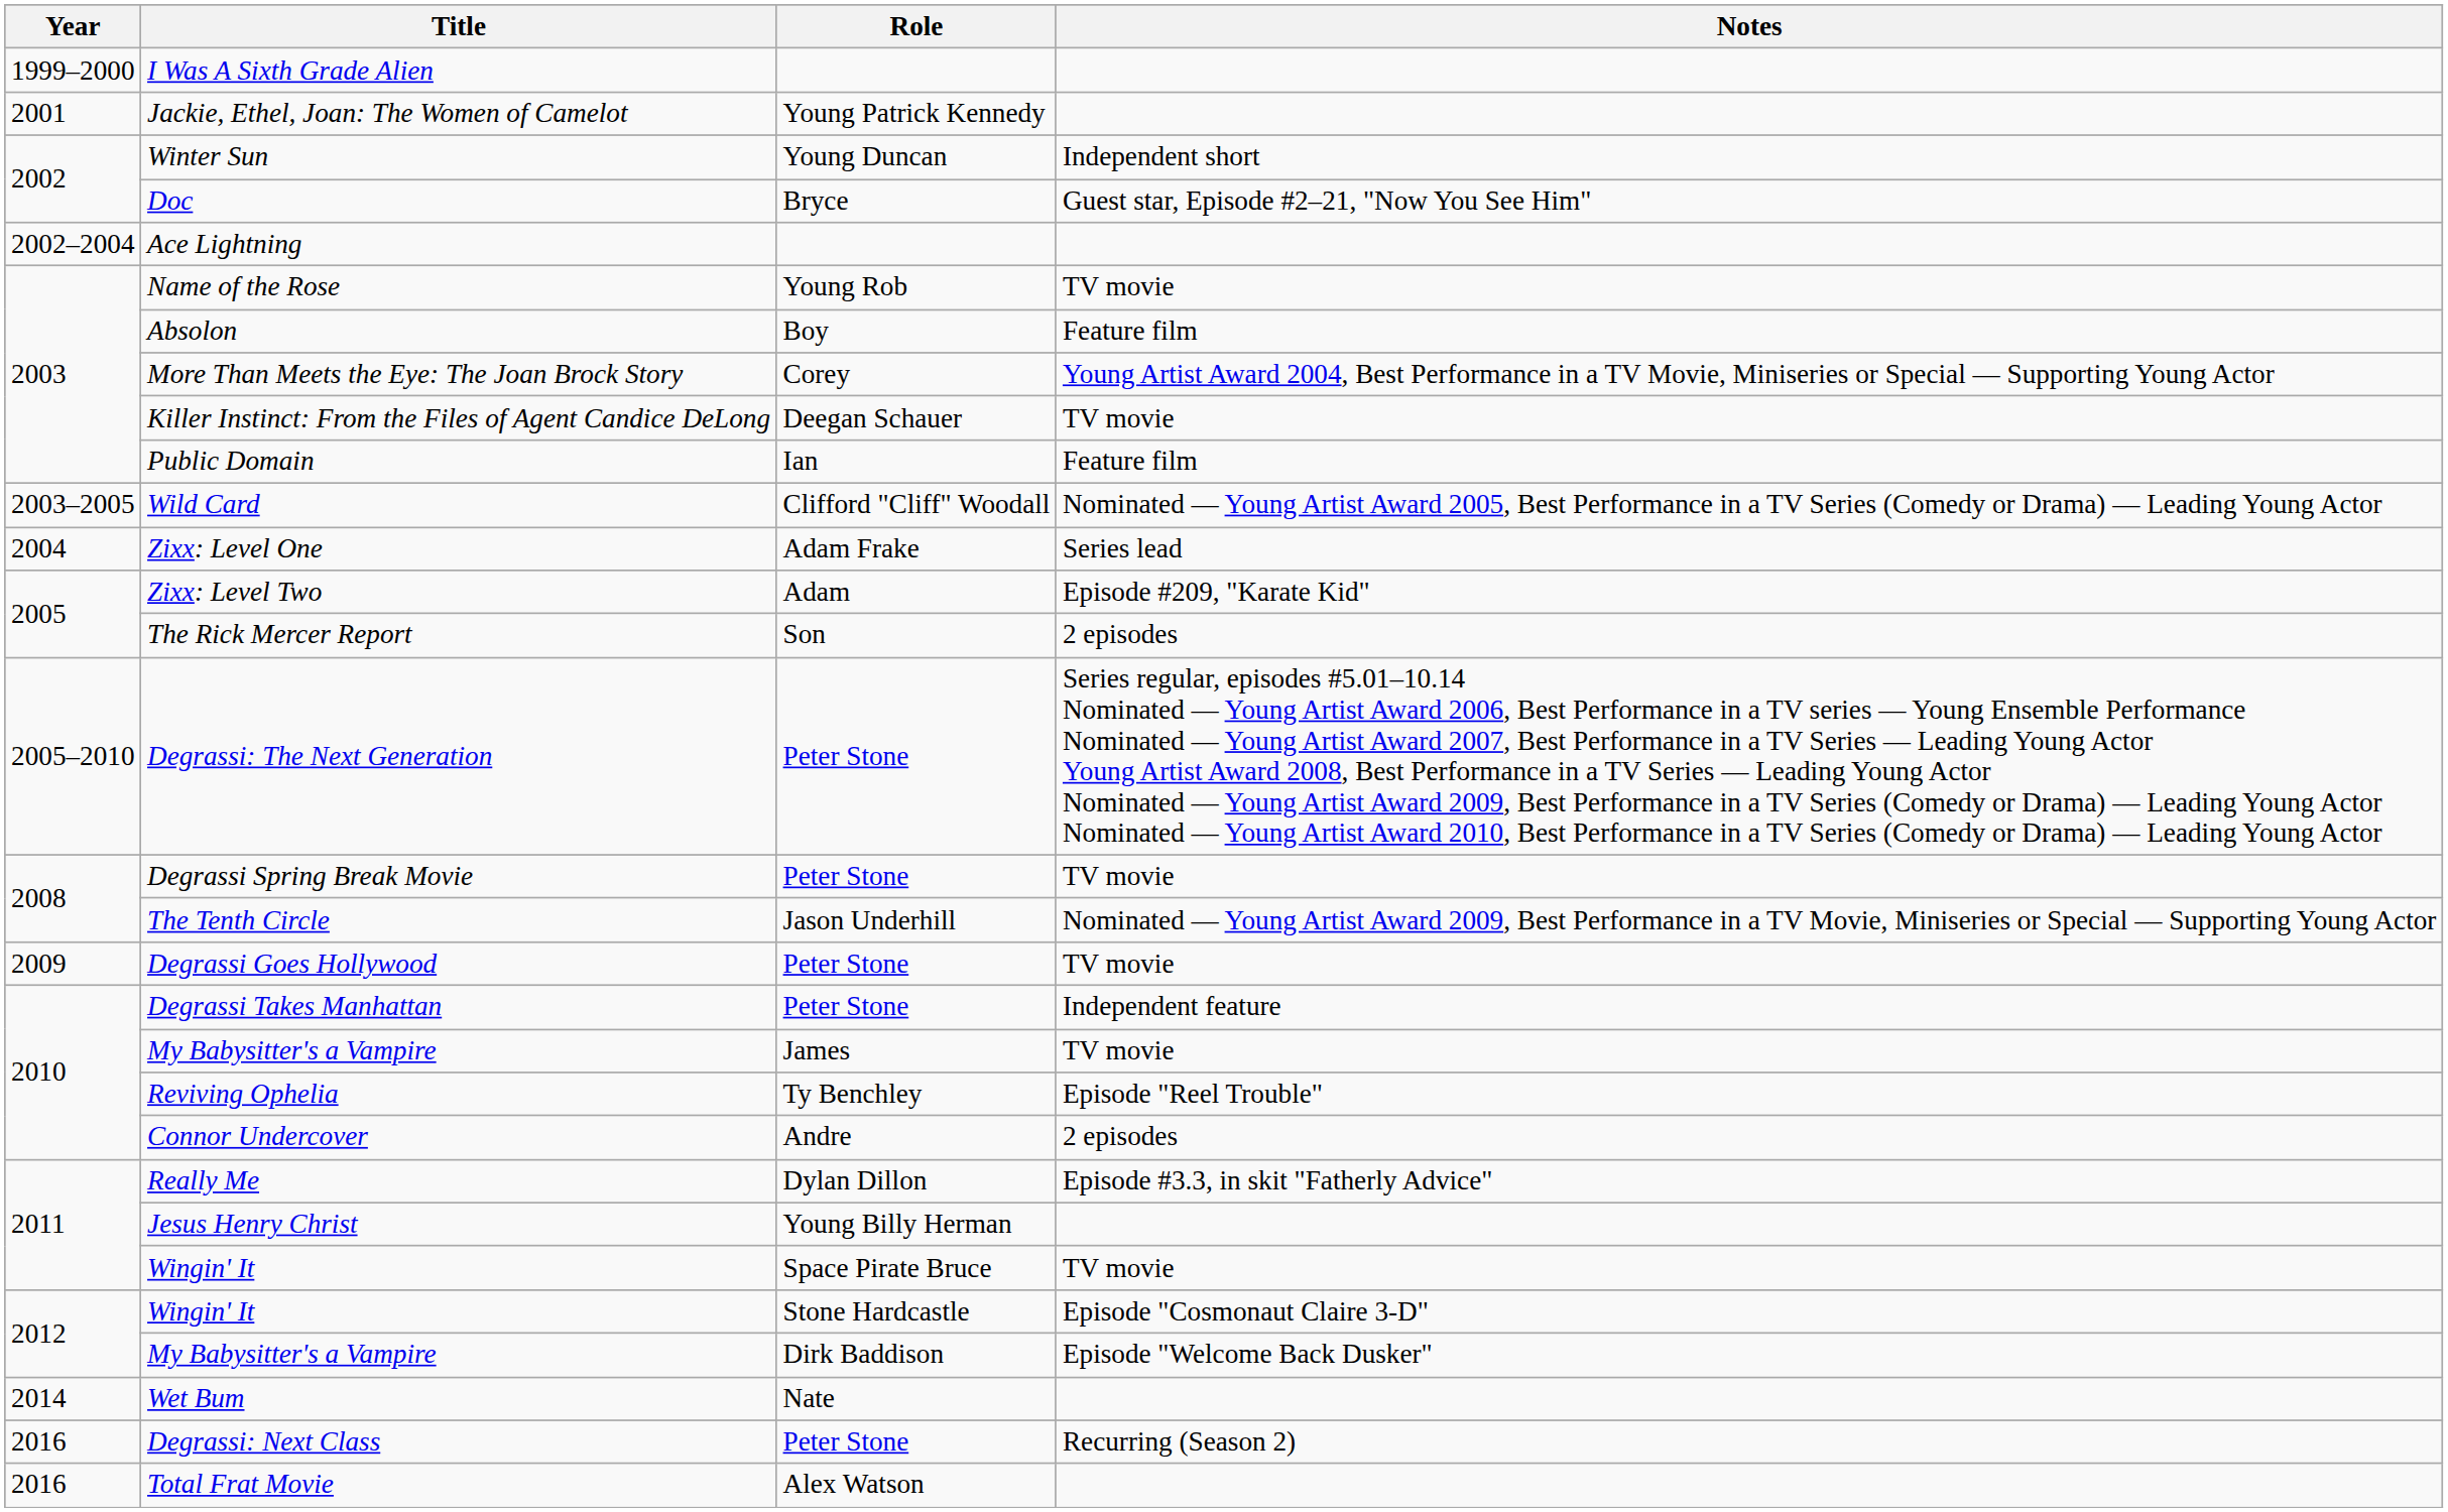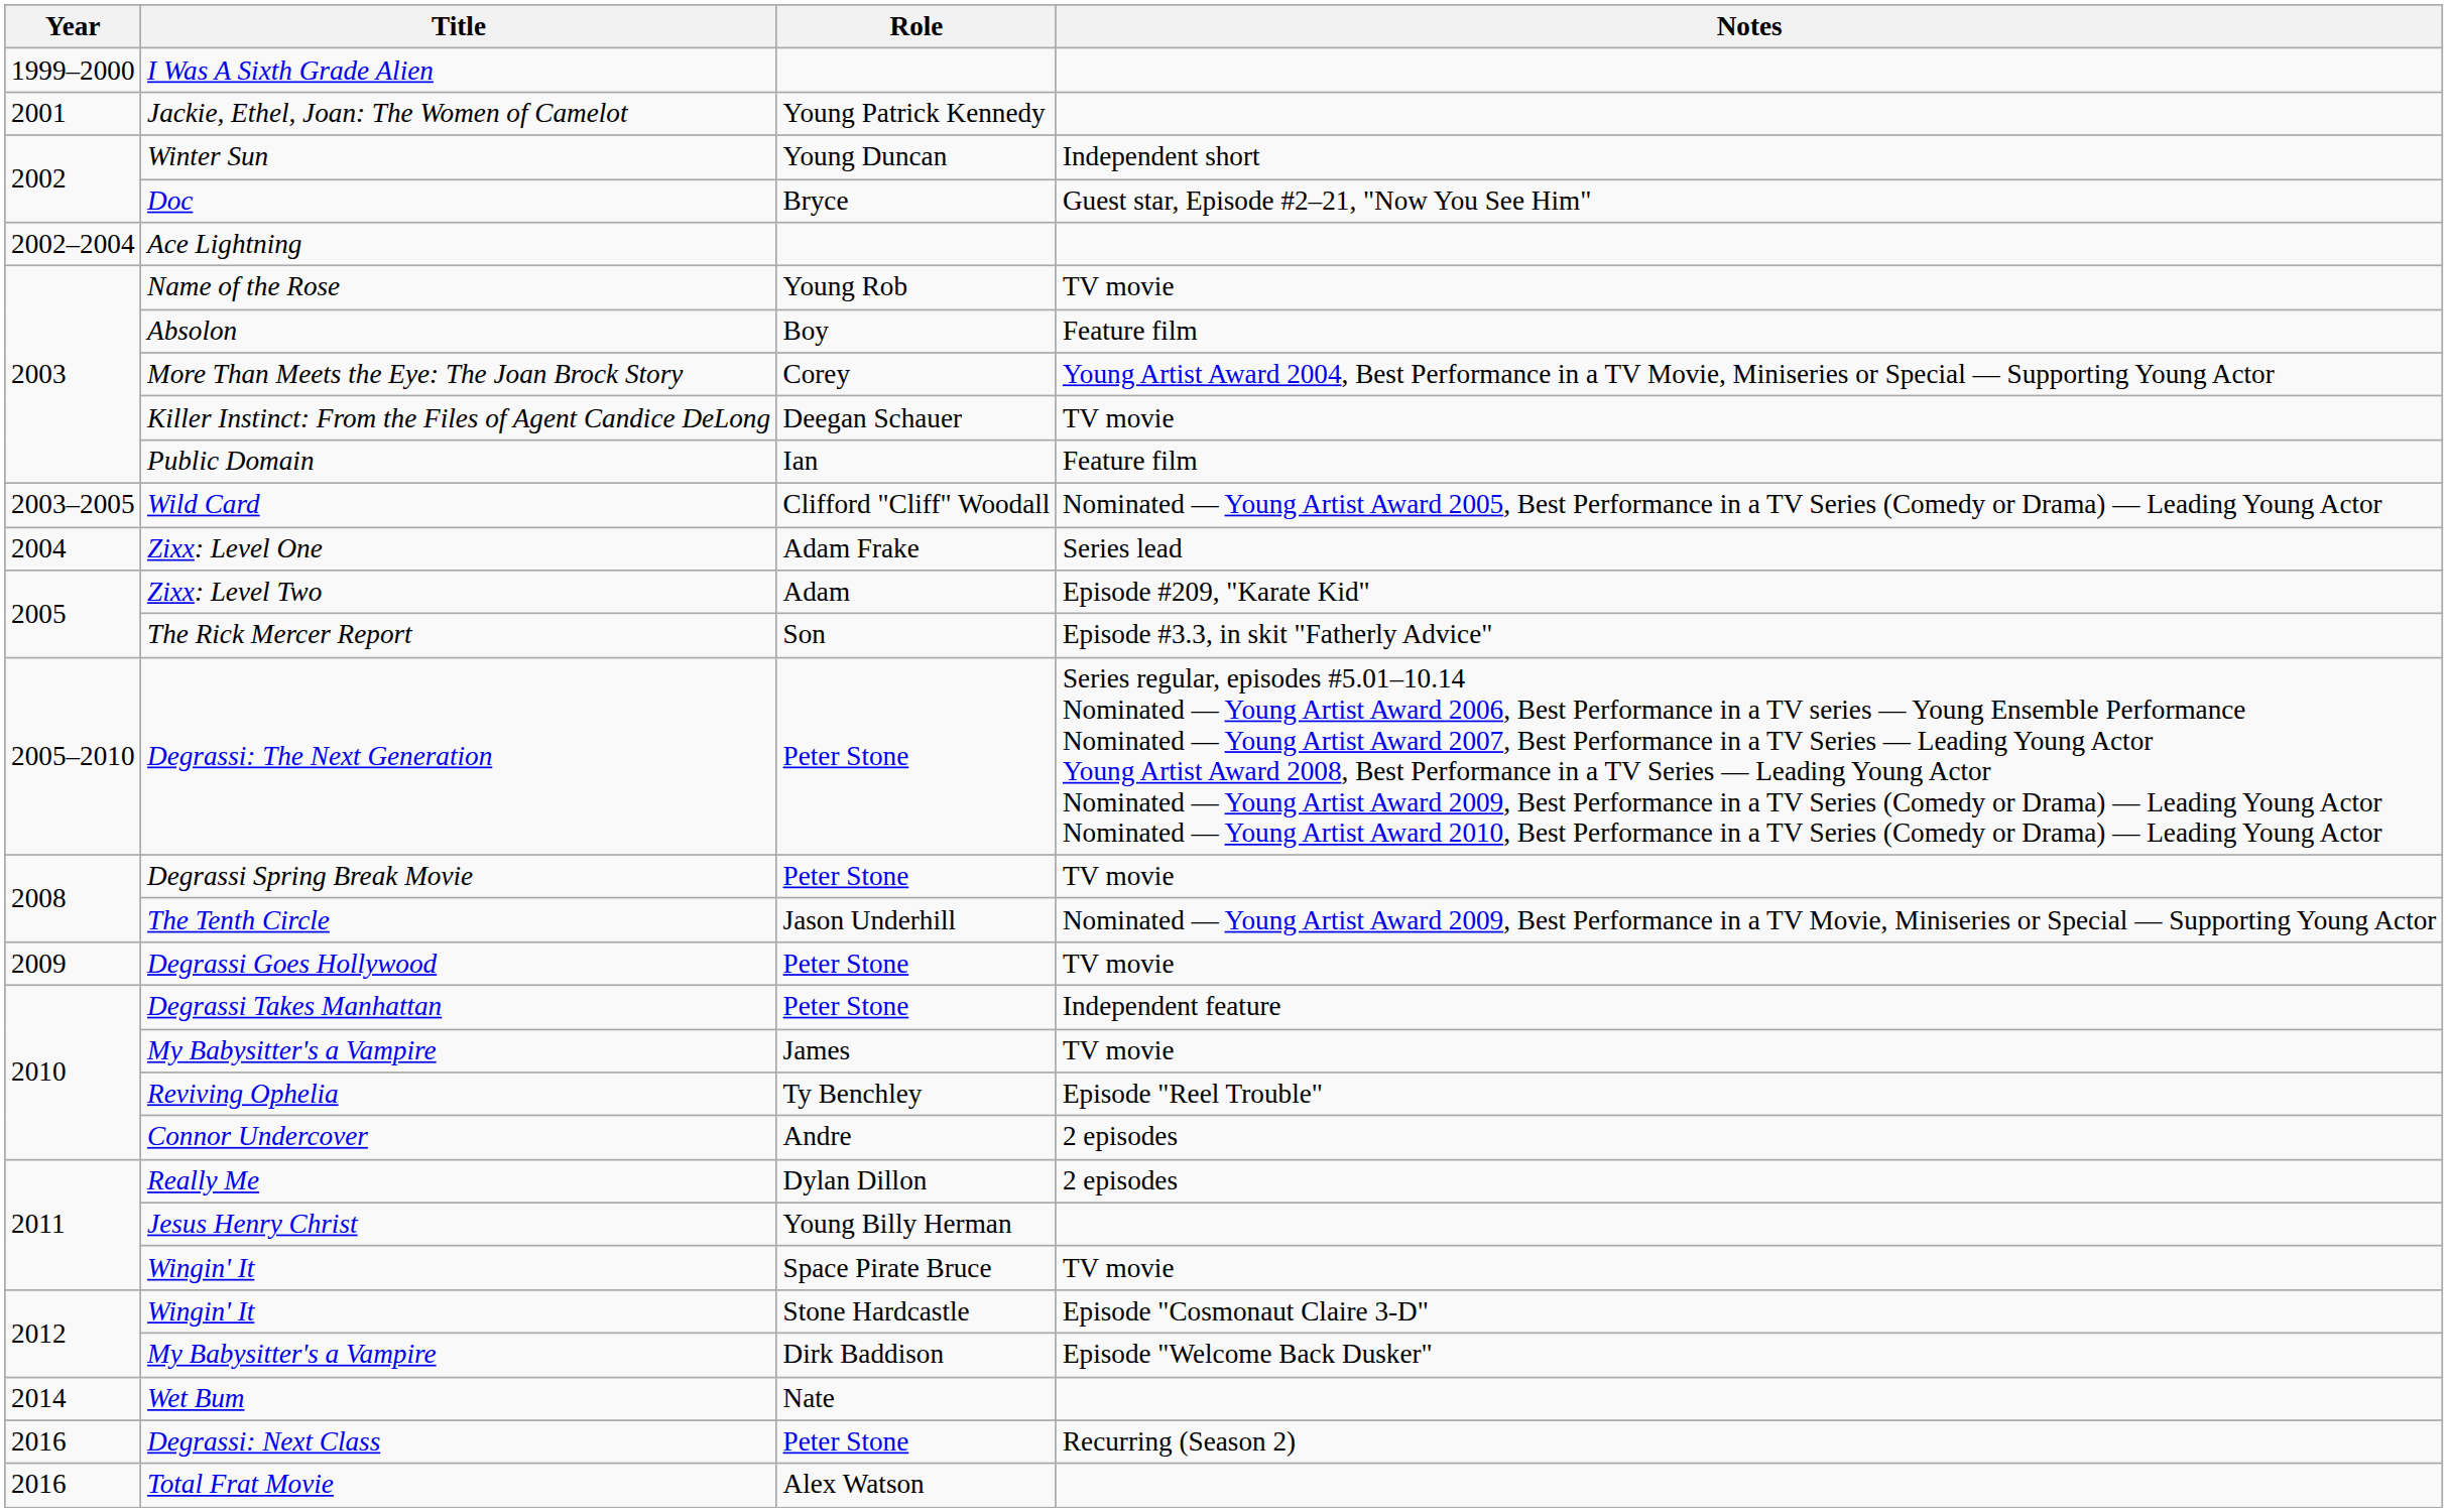The Rick Mercer Report | Notes: 2 episodes -> Episode #3.3, in skit "Fatherly Advice"
Really Me | Notes: Episode #3.3, in skit "Fatherly Advice" -> 2 episodes
